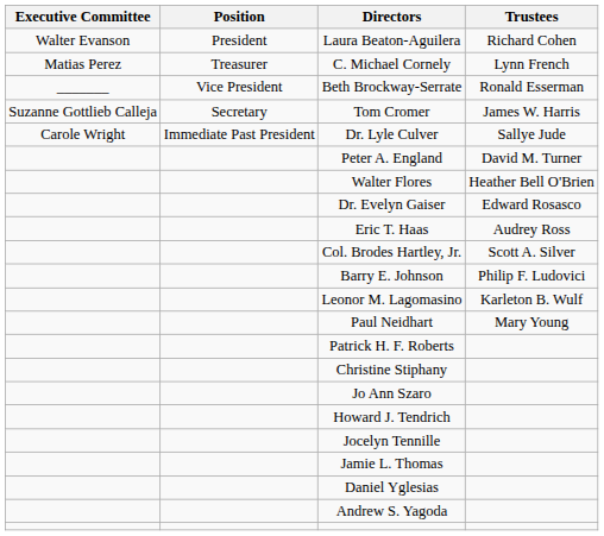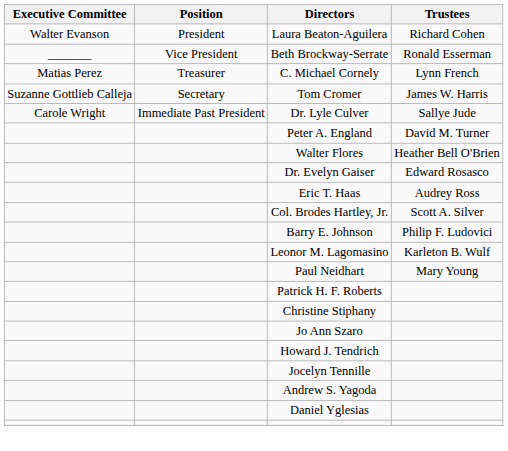rows swapped: Beth Brockway-Serrate <-> C. Michael Cornely
- row: Jamie L. Thomas
rows swapped: Andrew S. Yagoda <-> Daniel Yglesias
